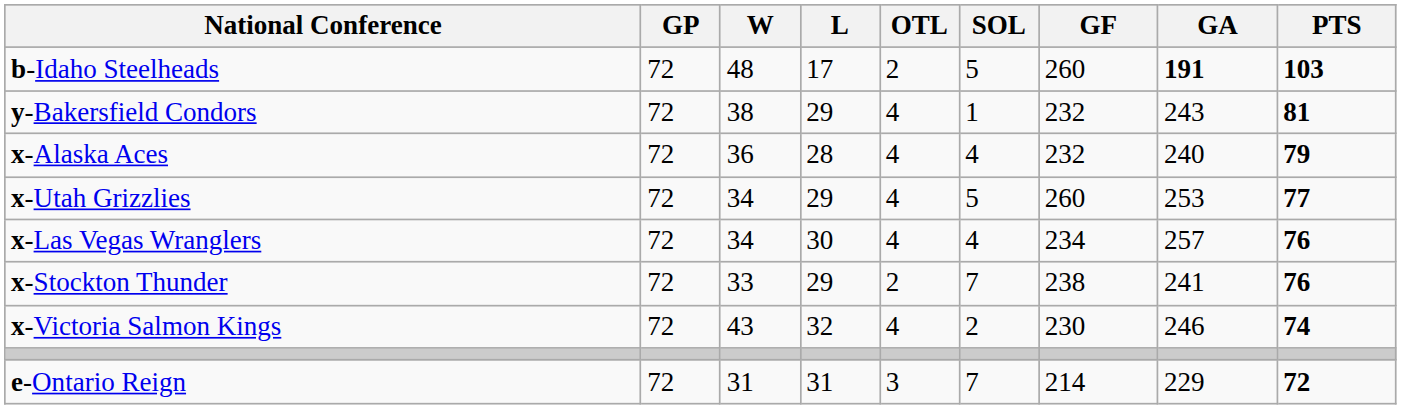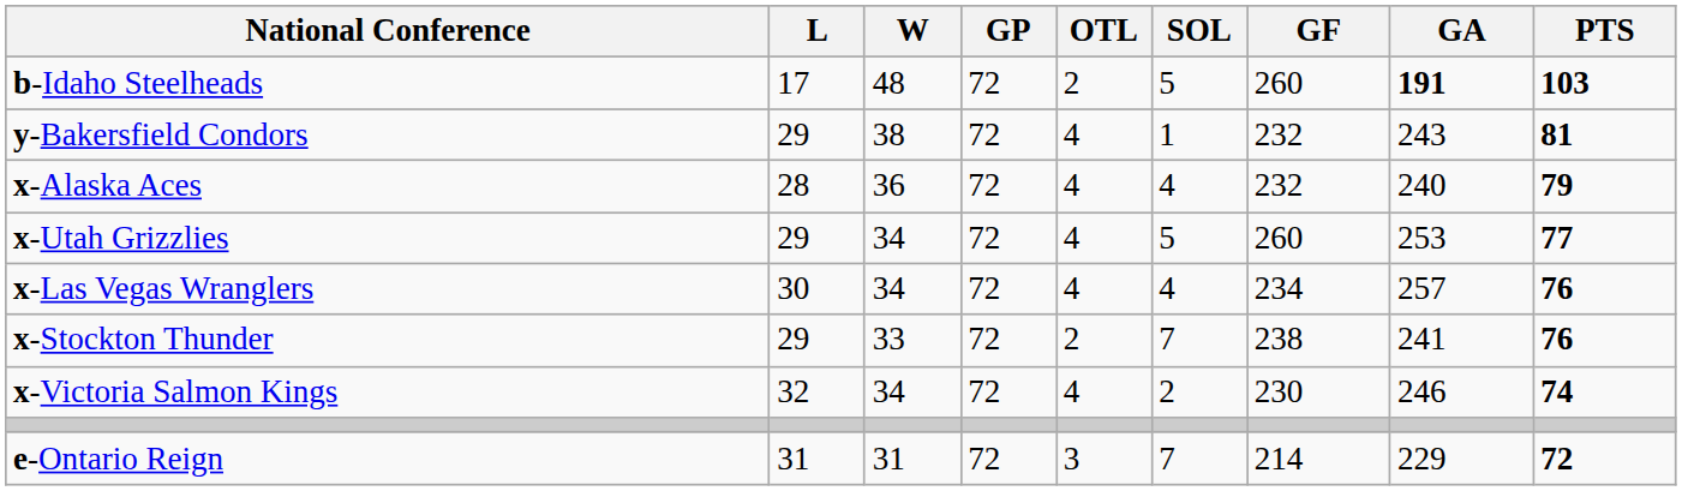columns swapped: GP <-> L
x-Victoria Salmon Kings | W: 43 -> 34
